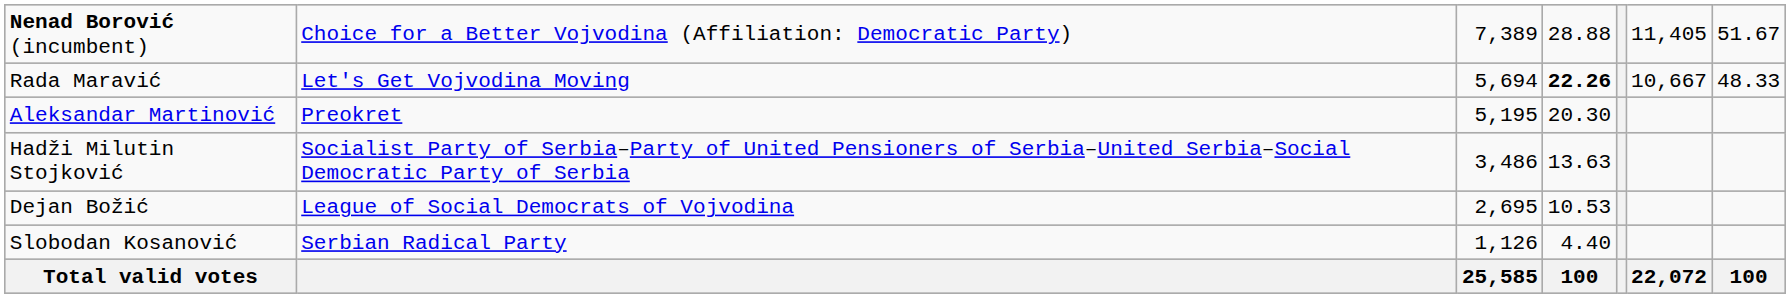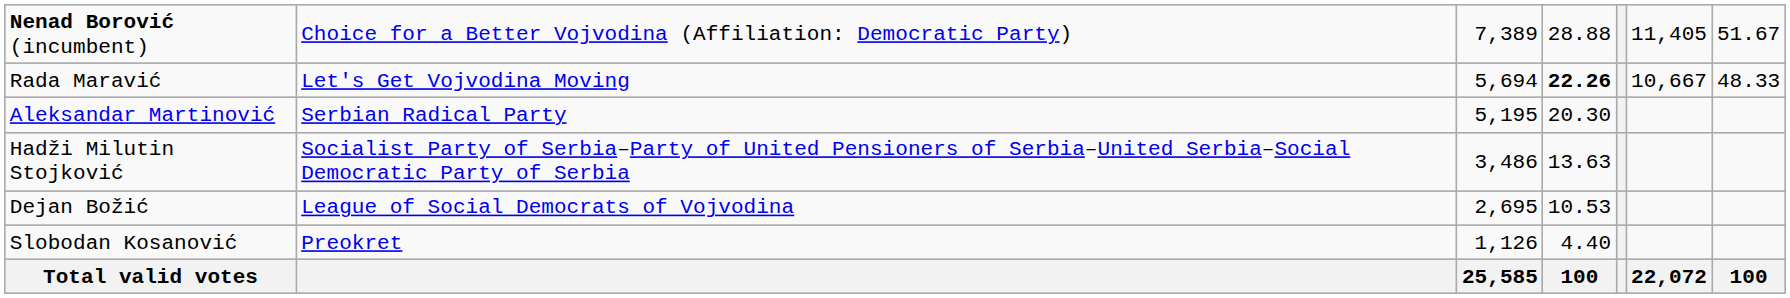Aleksandar Martinović | column 2: Preokret -> Serbian Radical Party
Slobodan Kosanović | column 2: Serbian Radical Party -> Preokret
